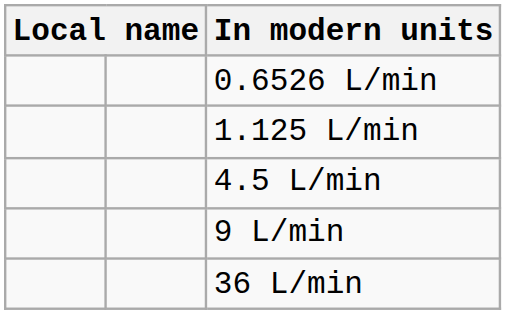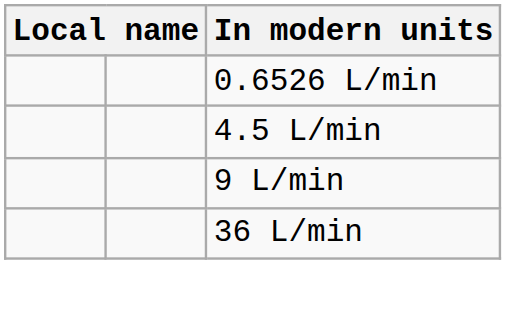- row: 1.125 L/min
